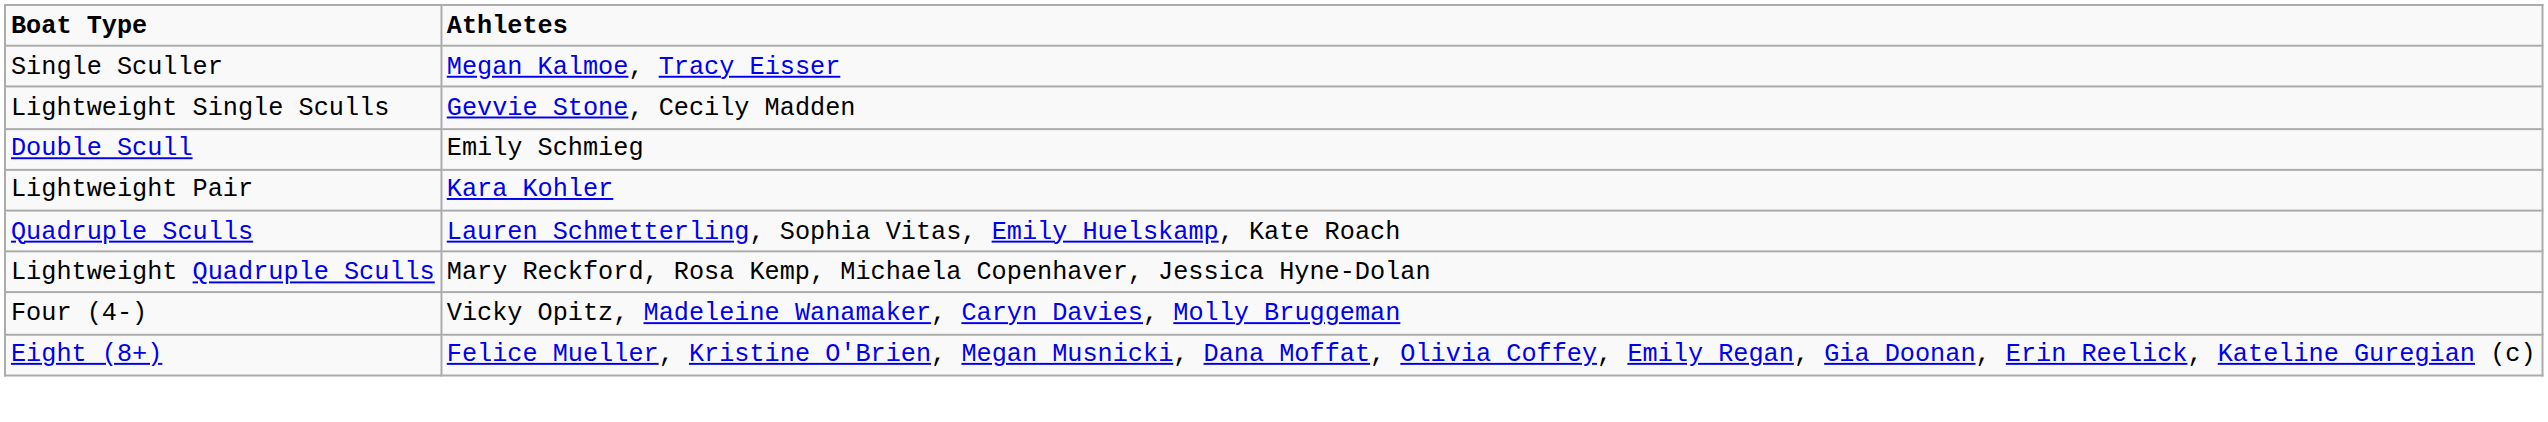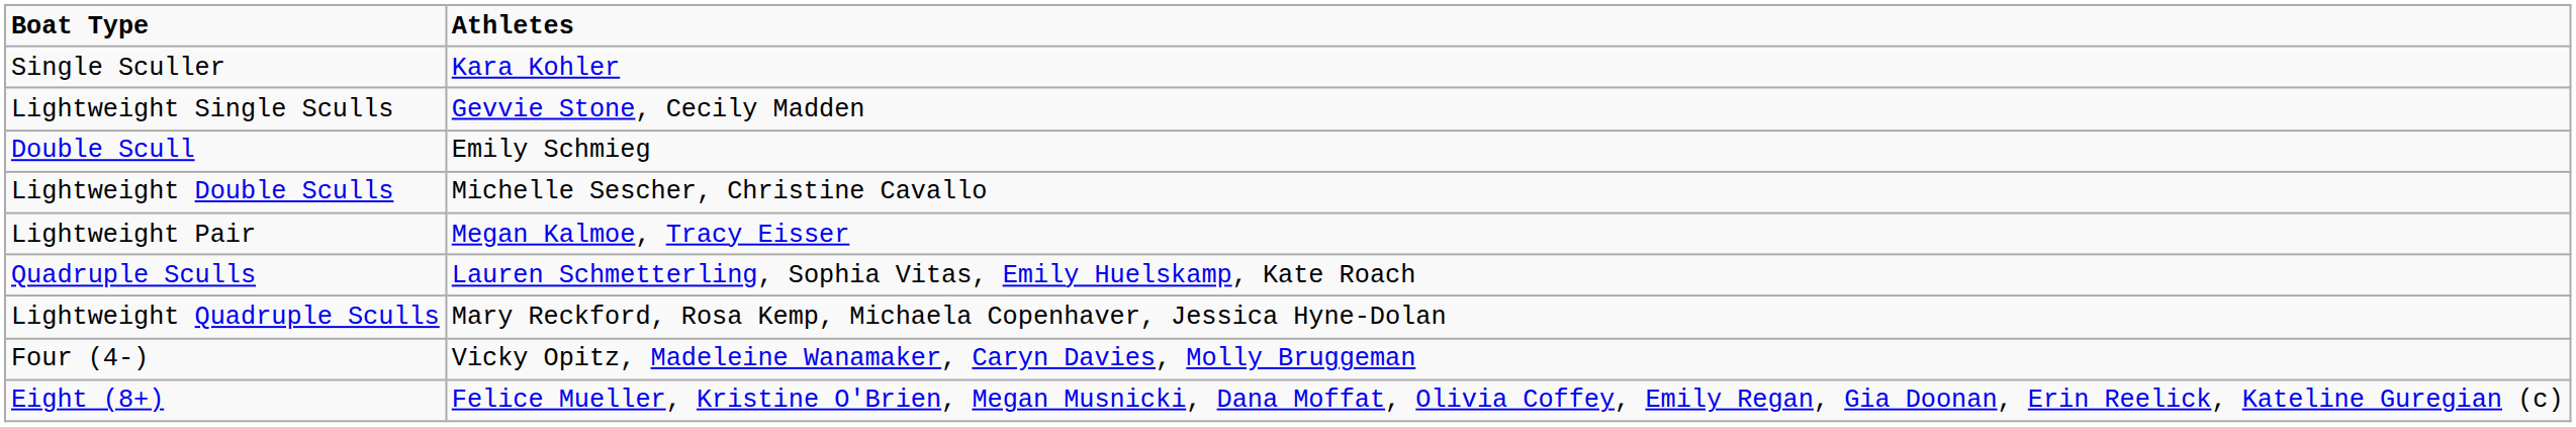Single Sculler | Athletes: Megan Kalmoe, Tracy Eisser -> Kara Kohler
+ row: Lightweight Double Sculls | Michelle Sescher, Christine Cavallo
Lightweight Pair | Athletes: Kara Kohler -> Megan Kalmoe, Tracy Eisser
